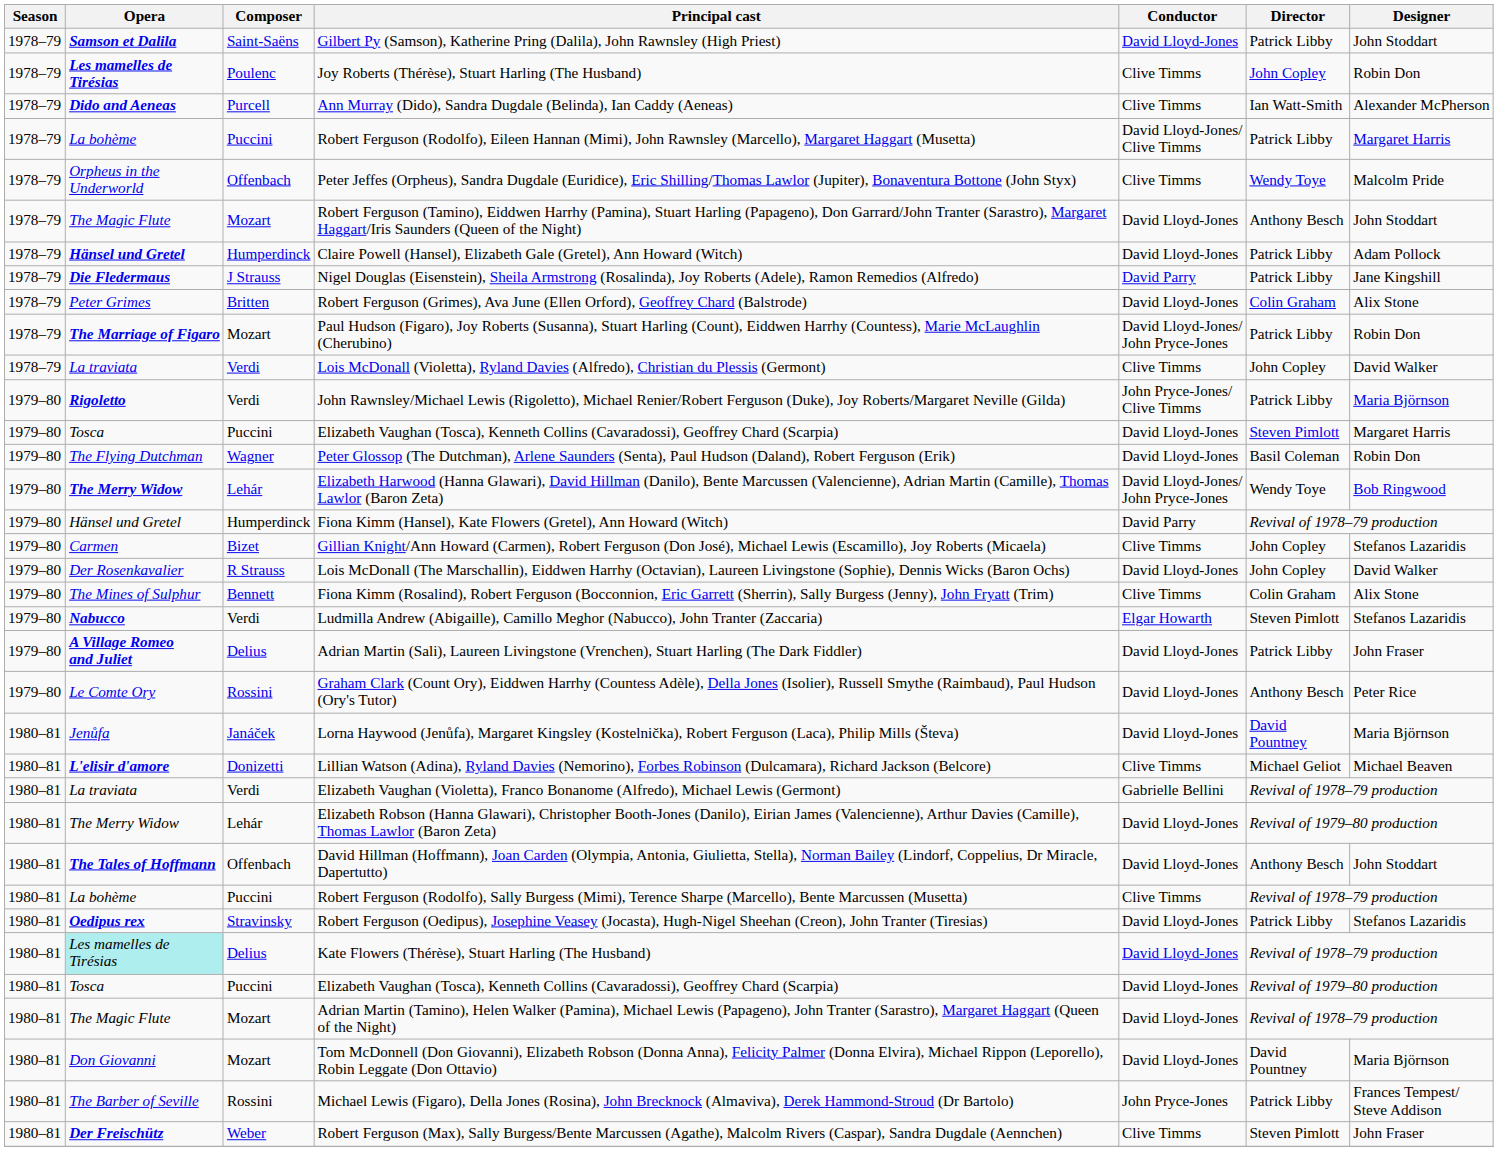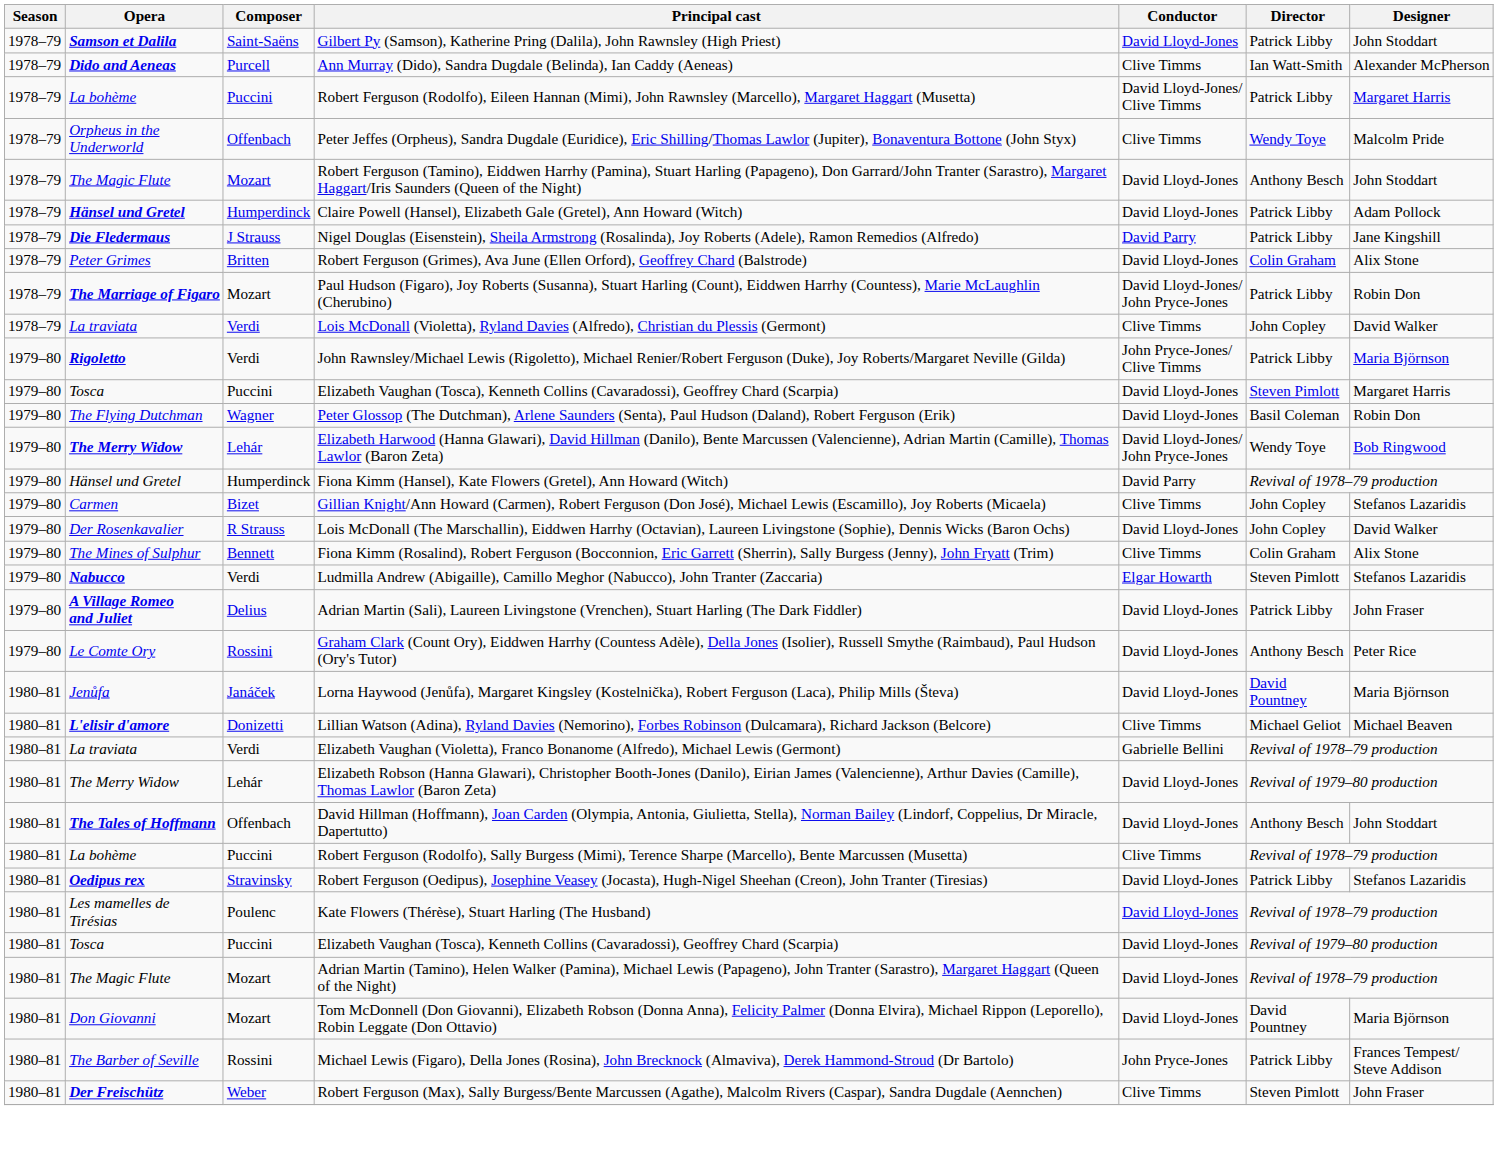- row: 1978–79 | Les mamelles de Tirésias | Poulenc | Joy Roberts (Thérèse), Stuart Harling (The Husband) | Clive Timms | John Copley | Robin Don
Kate Flowers (Thérèse), Stuart Harling (The Husband) | Opera: paleturquoise background -> no background
Kate Flowers (Thérèse), Stuart Harling (The Husband) | Composer: Delius -> Poulenc
